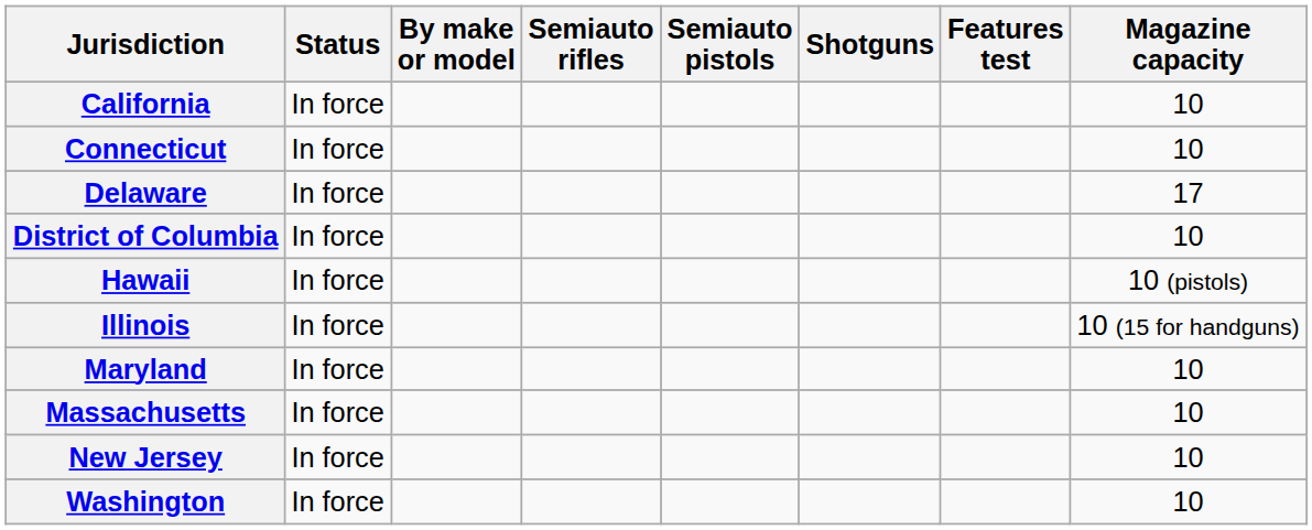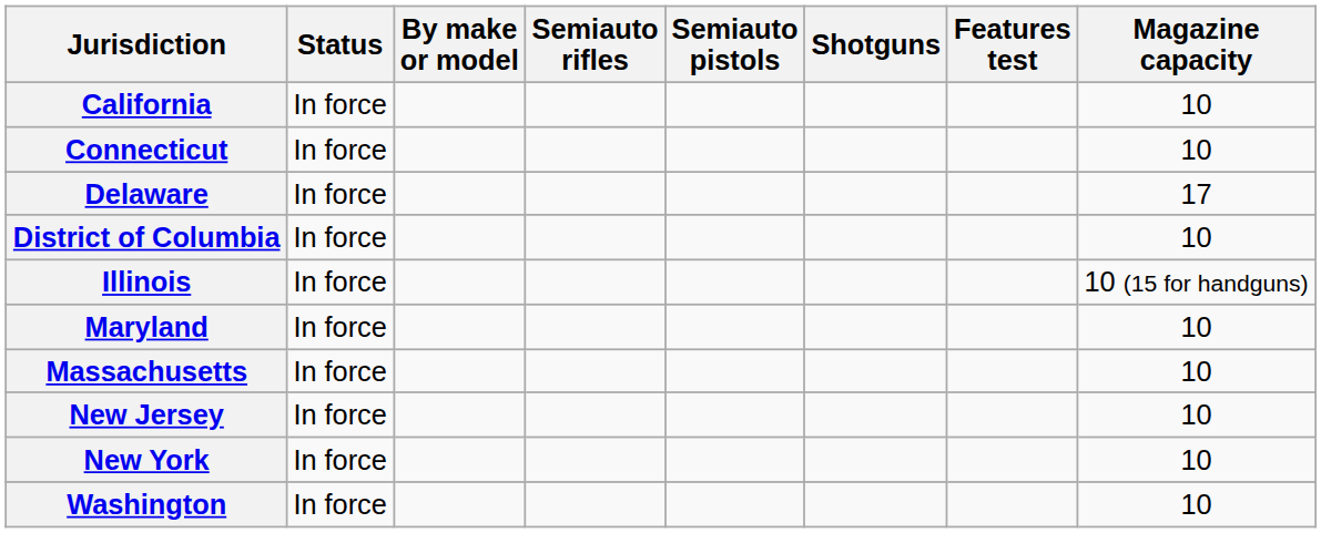- row: Hawaii | In force | 10 (pistols)
+ row: New York | In force | 10
